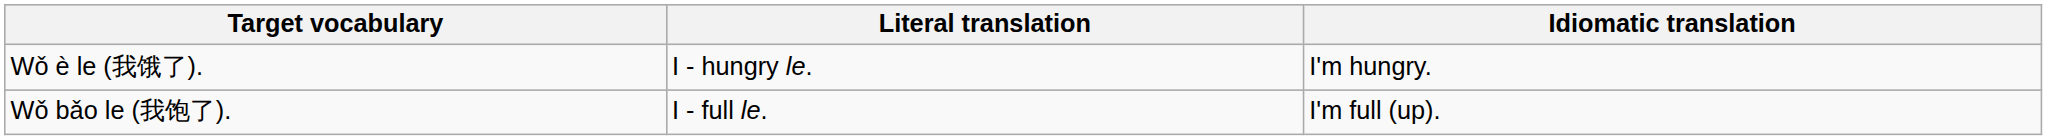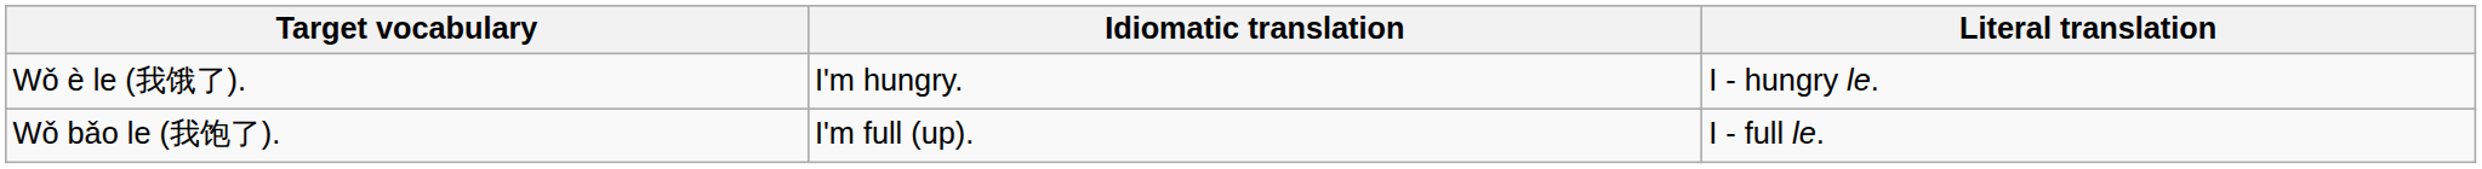columns swapped: Idiomatic translation <-> Literal translation
